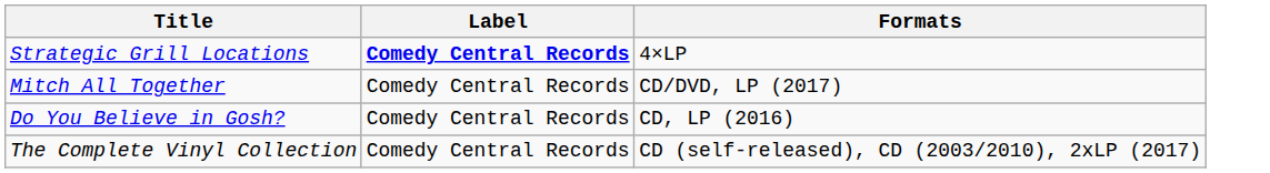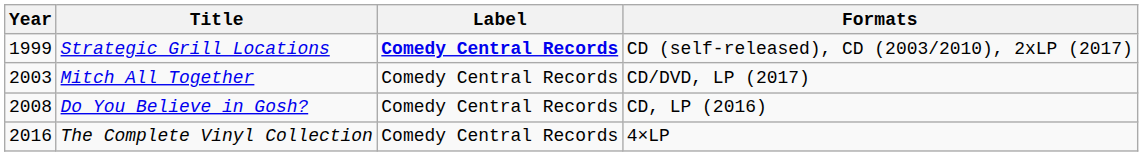+ column: Year | 1999 | 2003 | 2008 | 2016
Strategic Grill Locations | Formats: 4×LP -> CD (self-released), CD (2003/2010), 2xLP (2017)
The Complete Vinyl Collection | Formats: CD (self-released), CD (2003/2010), 2xLP (2017) -> 4×LP
